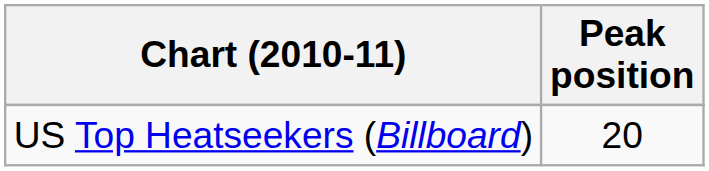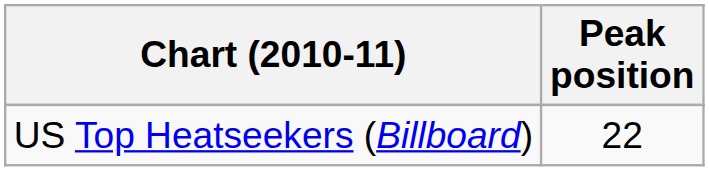US Top Heatseekers (Billboard) | Peak position: 20 -> 22
